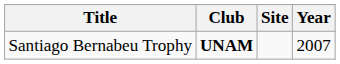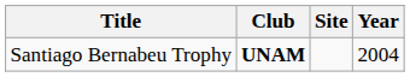Santiago Bernabeu Trophy | Year: 2007 -> 2004
